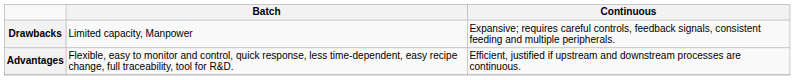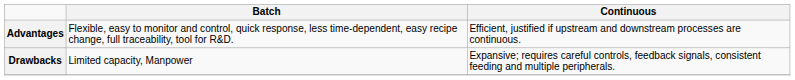rows swapped: Advantages <-> Drawbacks
